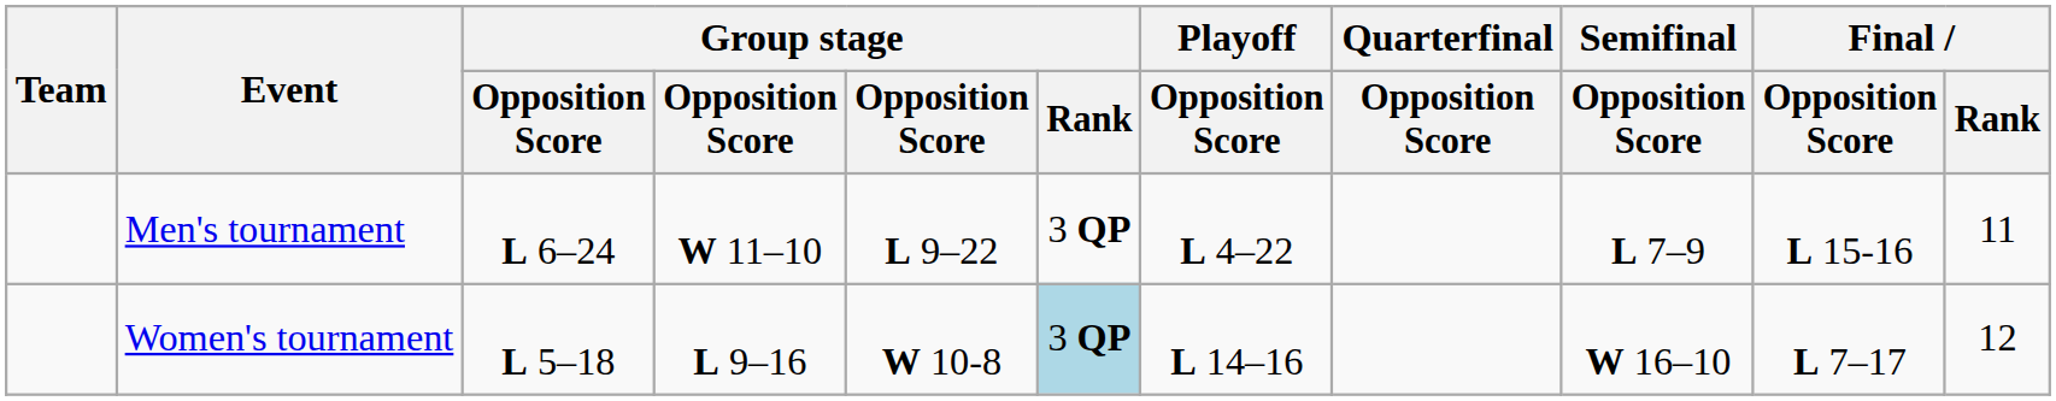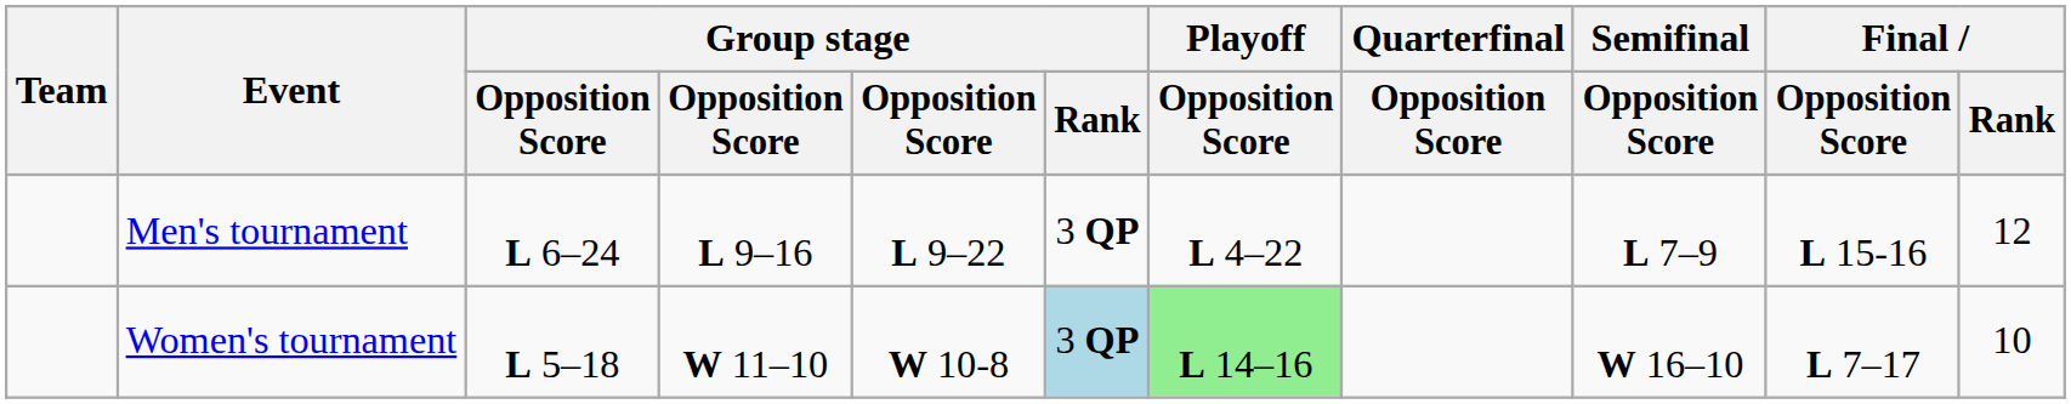Men's tournament | column 4: W 11–10 -> L 9–16
Men's tournament | Final / Rank: 11 -> 12
Women's tournament | column 4: L 9–16 -> W 11–10
Women's tournament | Playoff / Opposition Score: no background -> lightgreen background
Women's tournament | Final / Rank: 12 -> 10
